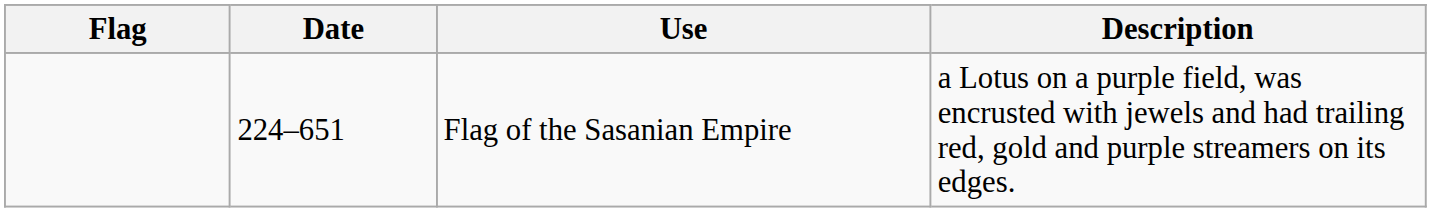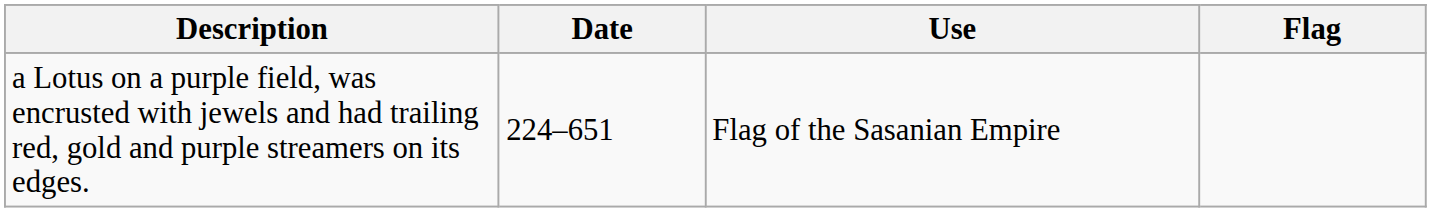columns swapped: Flag <-> Description
